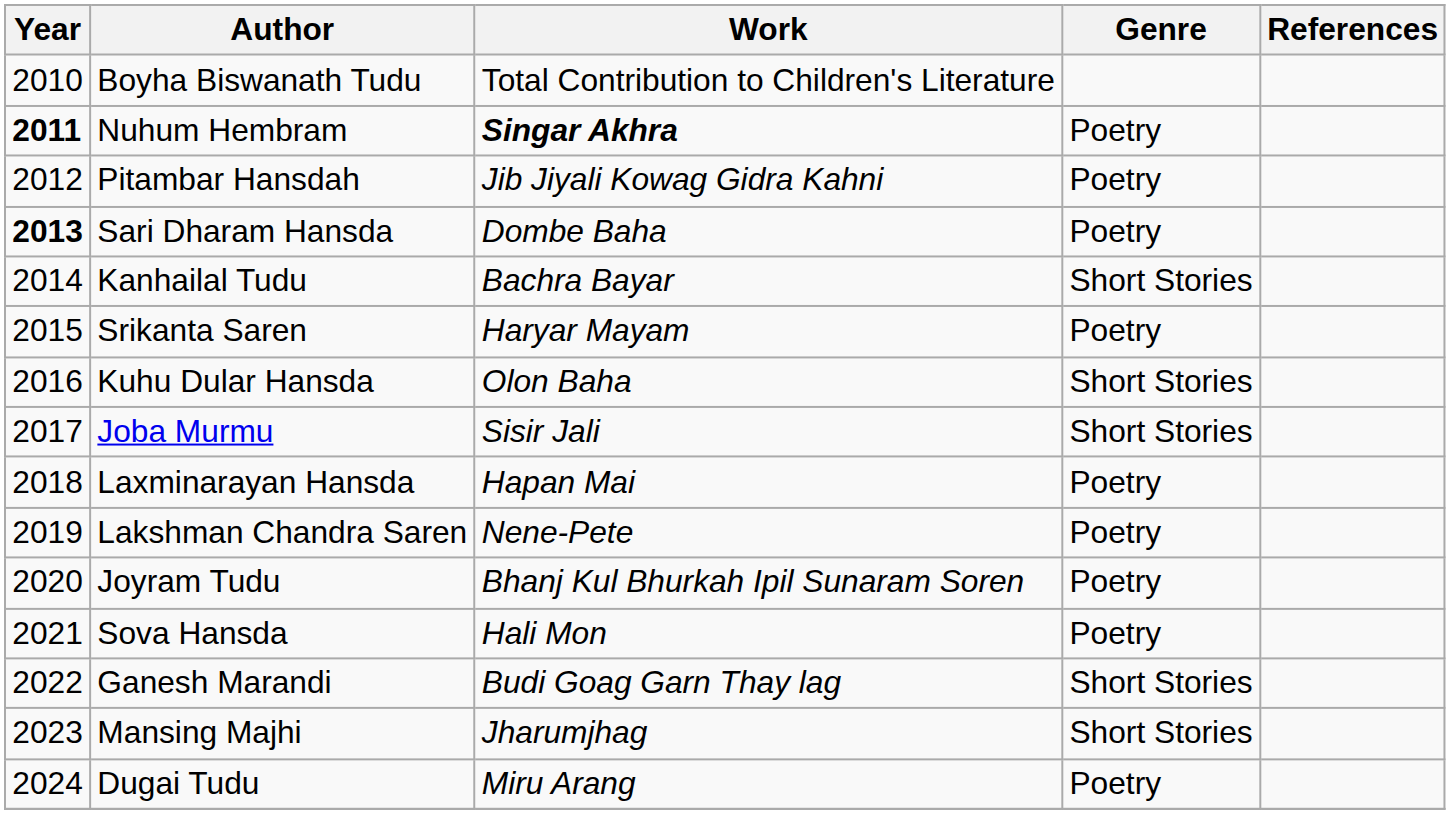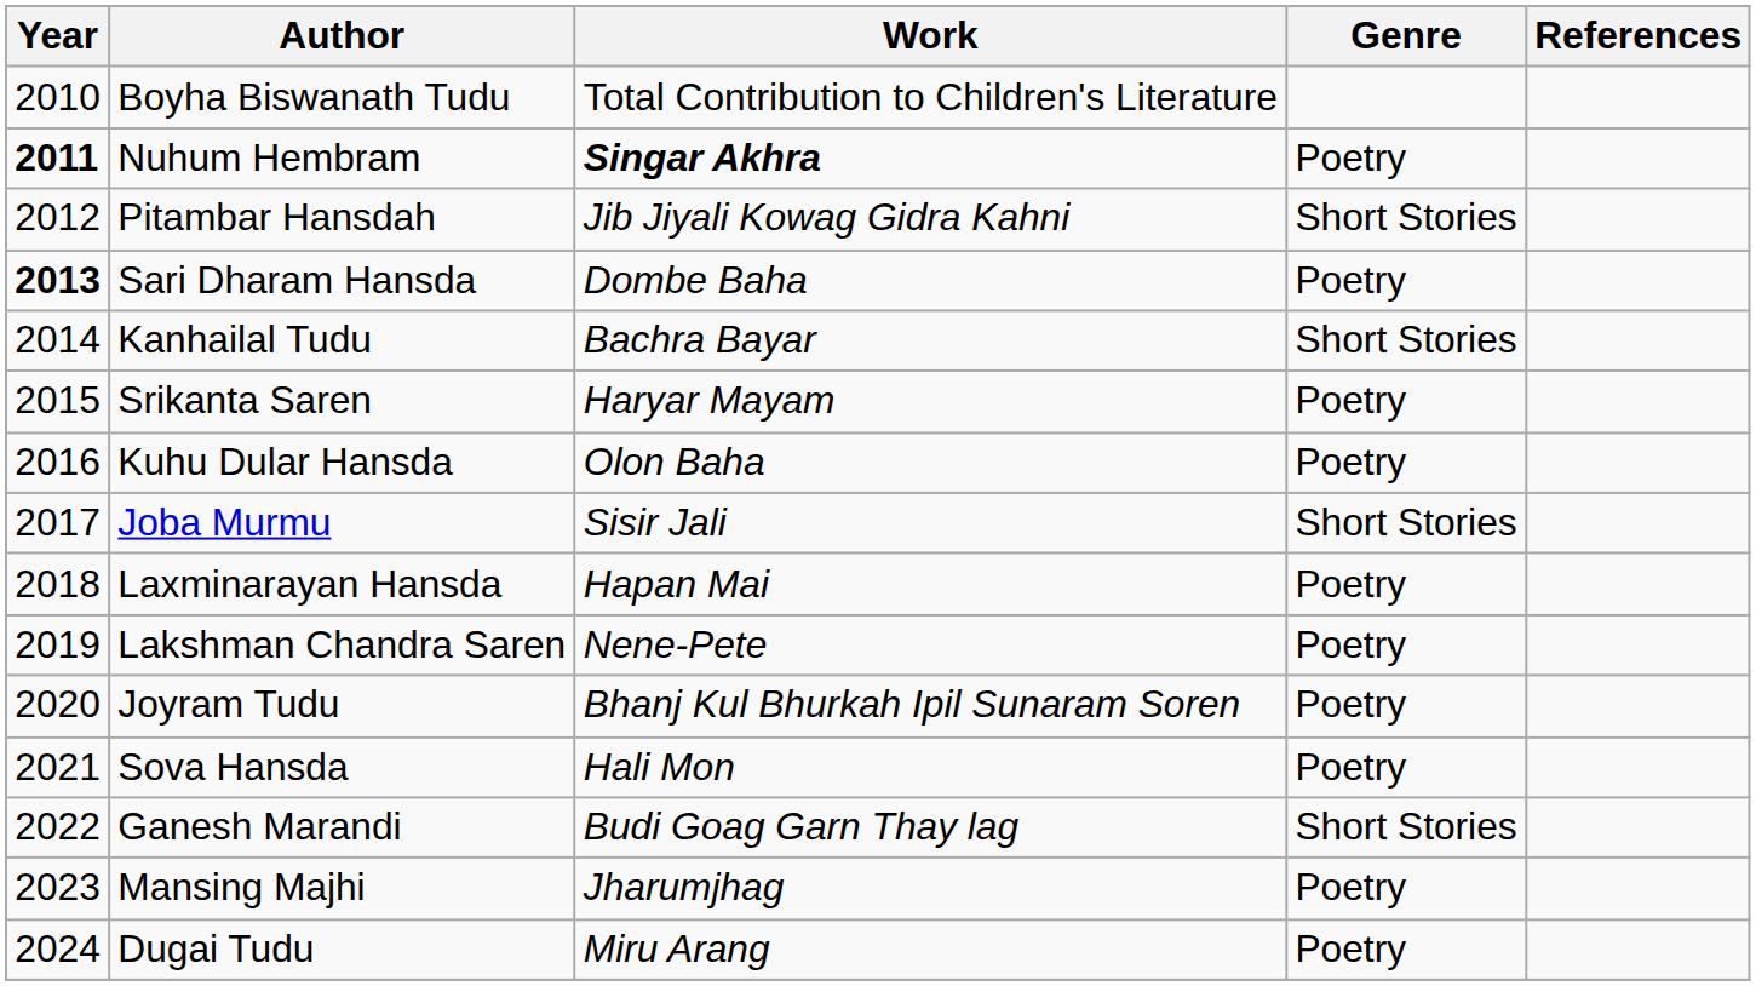Pitambar Hansdah | Genre: Poetry -> Short Stories
Kuhu Dular Hansda | Genre: Short Stories -> Poetry
Mansing Majhi | Genre: Short Stories -> Poetry
